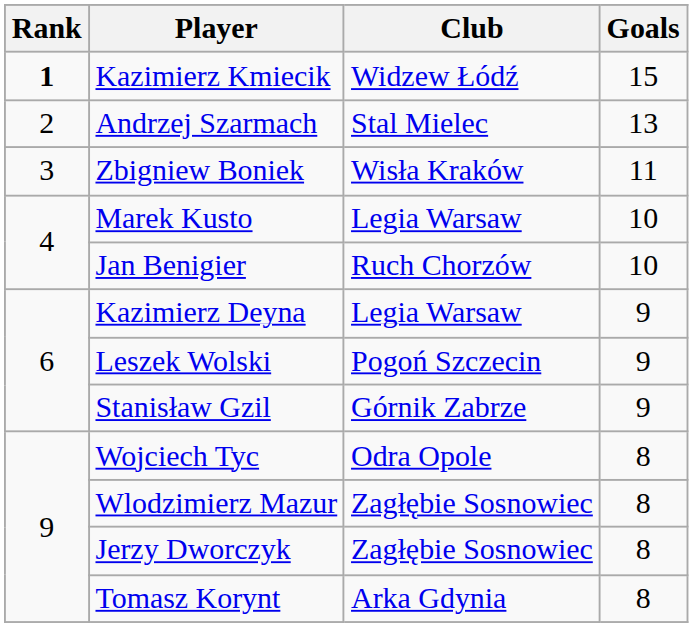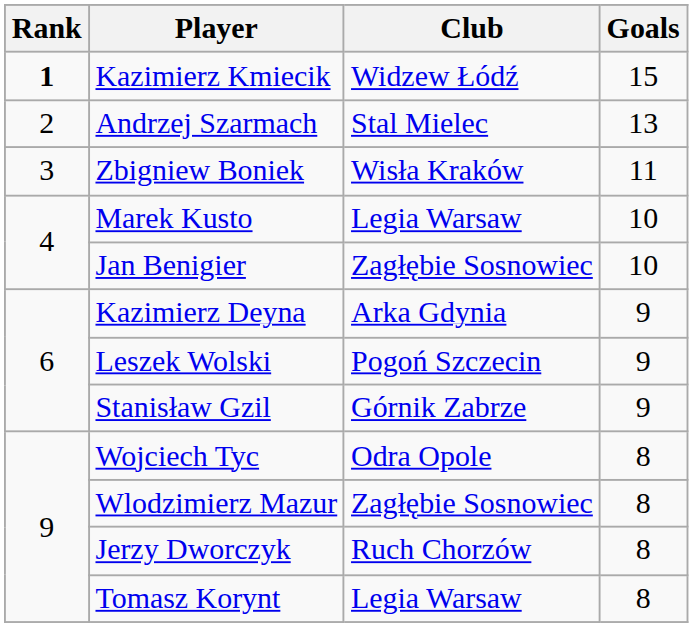Jan Benigier | Club: Ruch Chorzów -> Zagłębie Sosnowiec
Kazimierz Deyna | Club: Legia Warsaw -> Arka Gdynia
Jerzy Dworczyk | Club: Zagłębie Sosnowiec -> Ruch Chorzów
Tomasz Korynt | Club: Arka Gdynia -> Legia Warsaw
